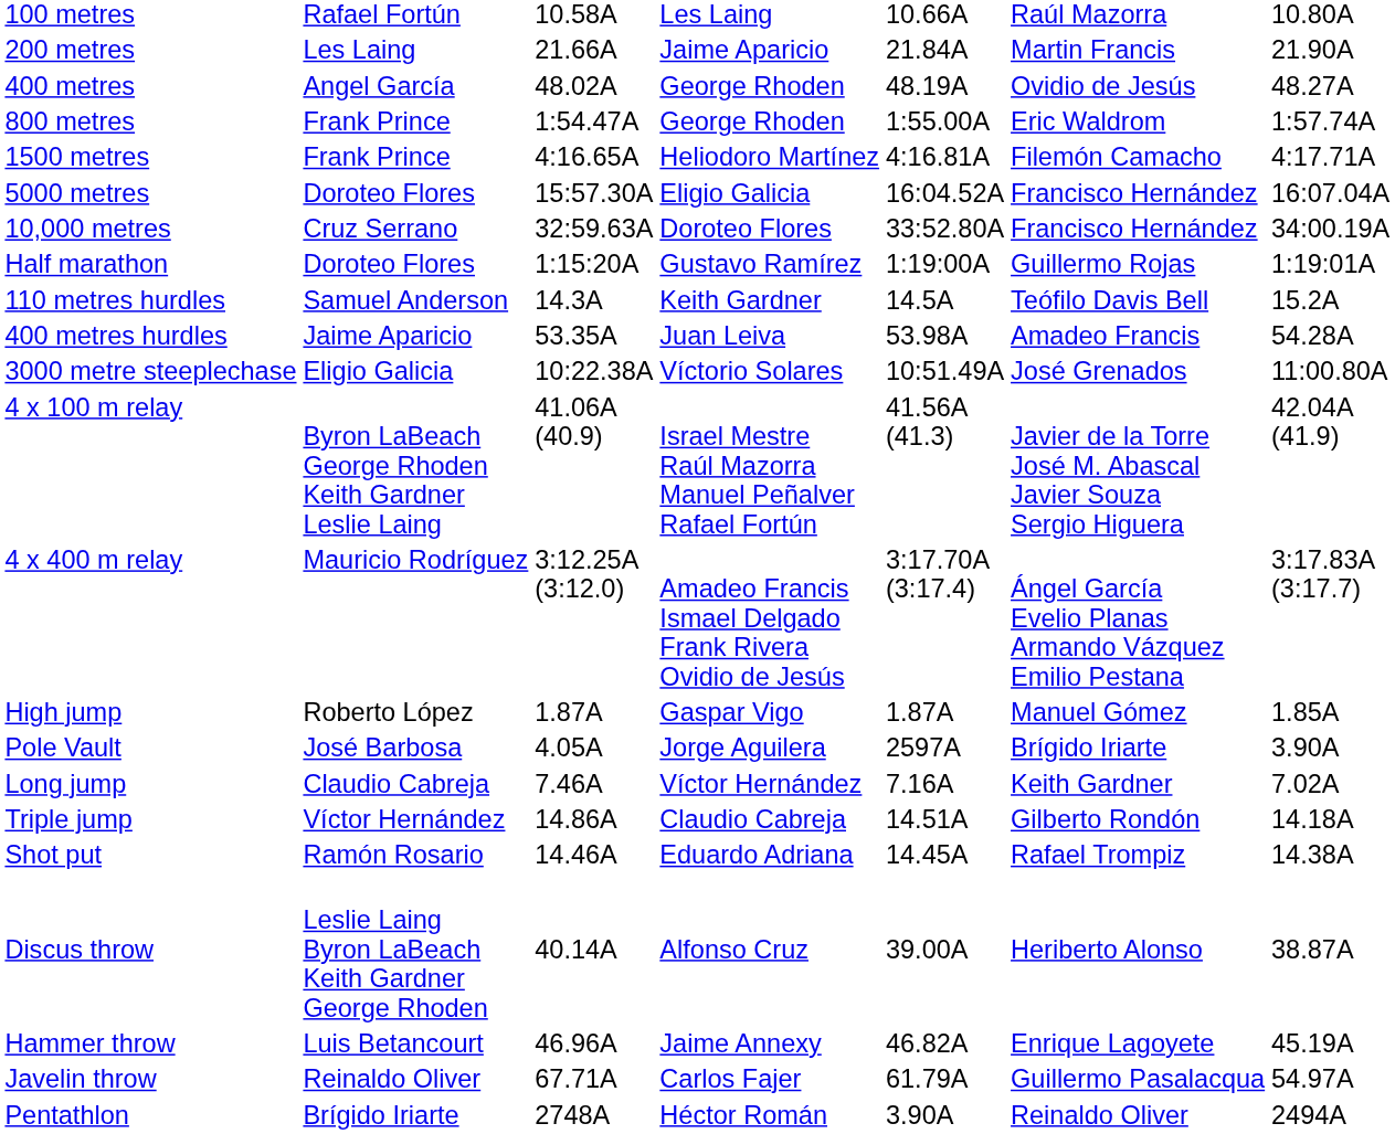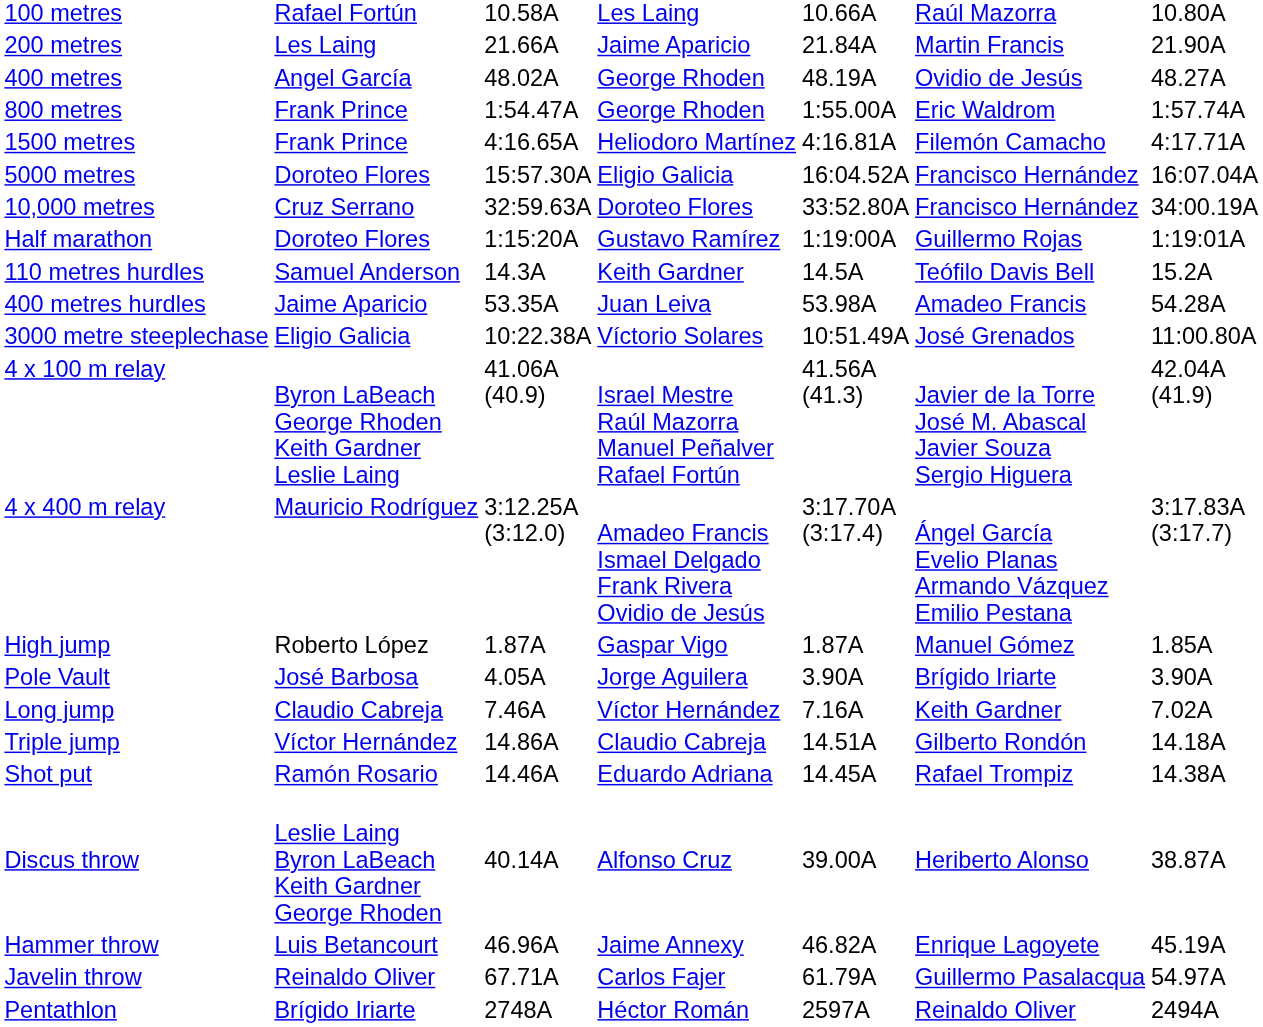Pole Vault | column 5: 2597A -> 3.90A
Pentathlon | column 5: 3.90A -> 2597A
